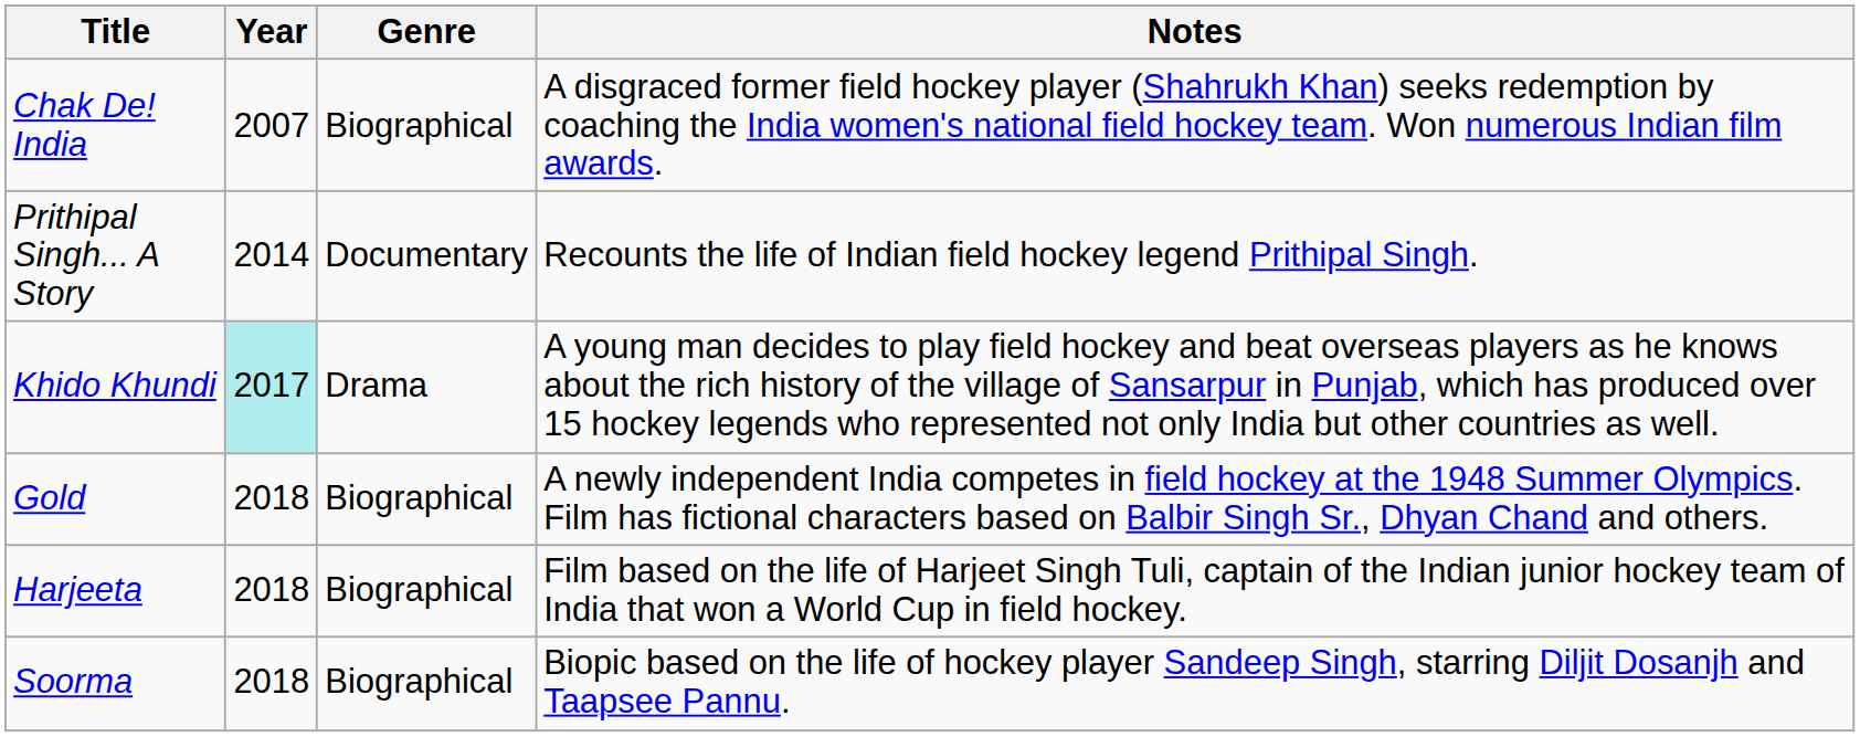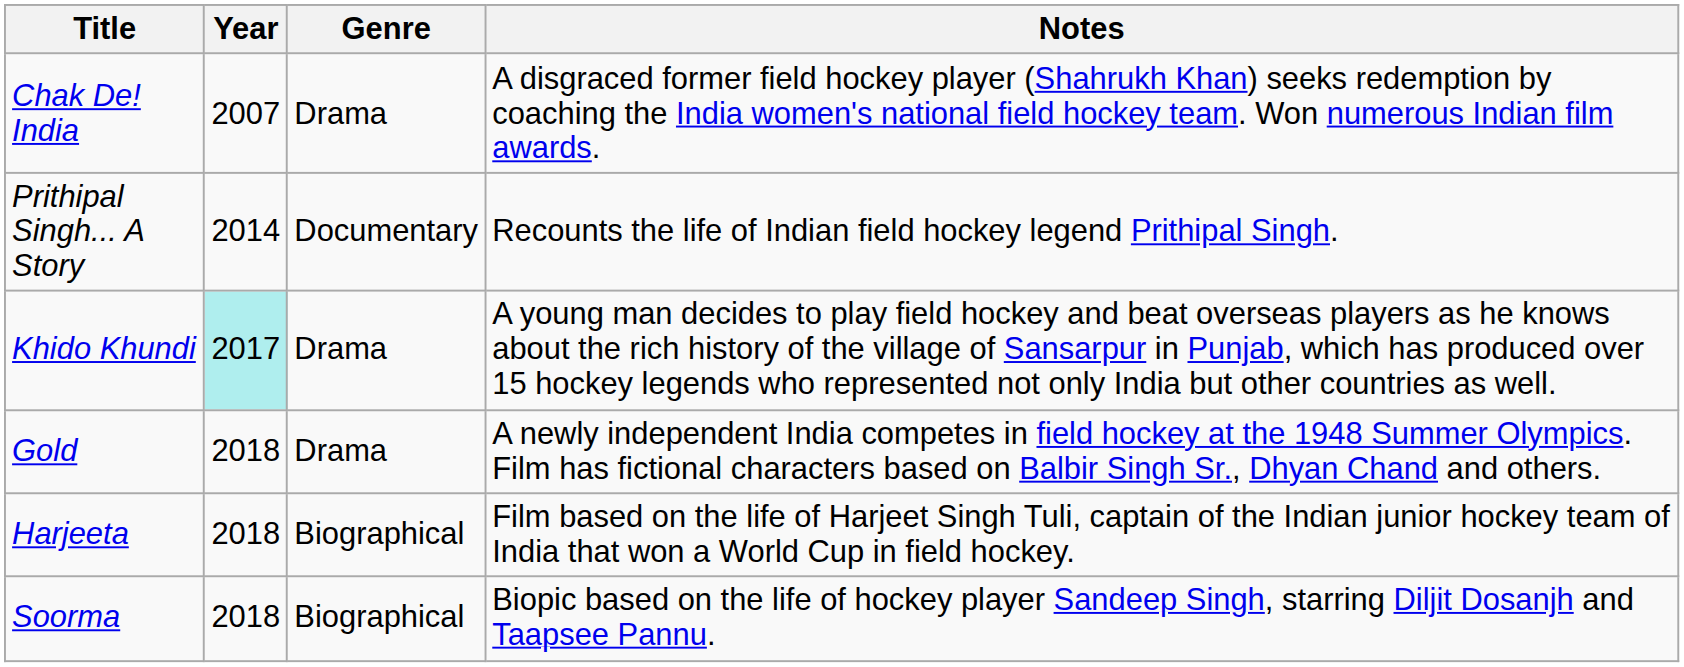Chak De! India | Genre: Biographical -> Drama
Gold | Genre: Biographical -> Drama
